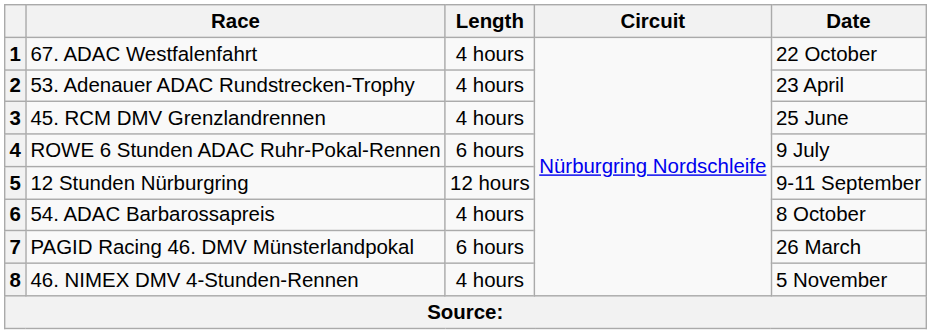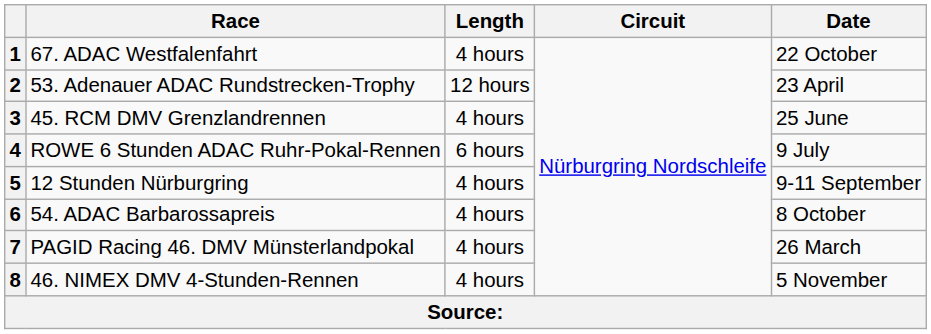2 | Length: 4 hours -> 12 hours
5 | Length: 12 hours -> 4 hours
7 | Length: 6 hours -> 4 hours
